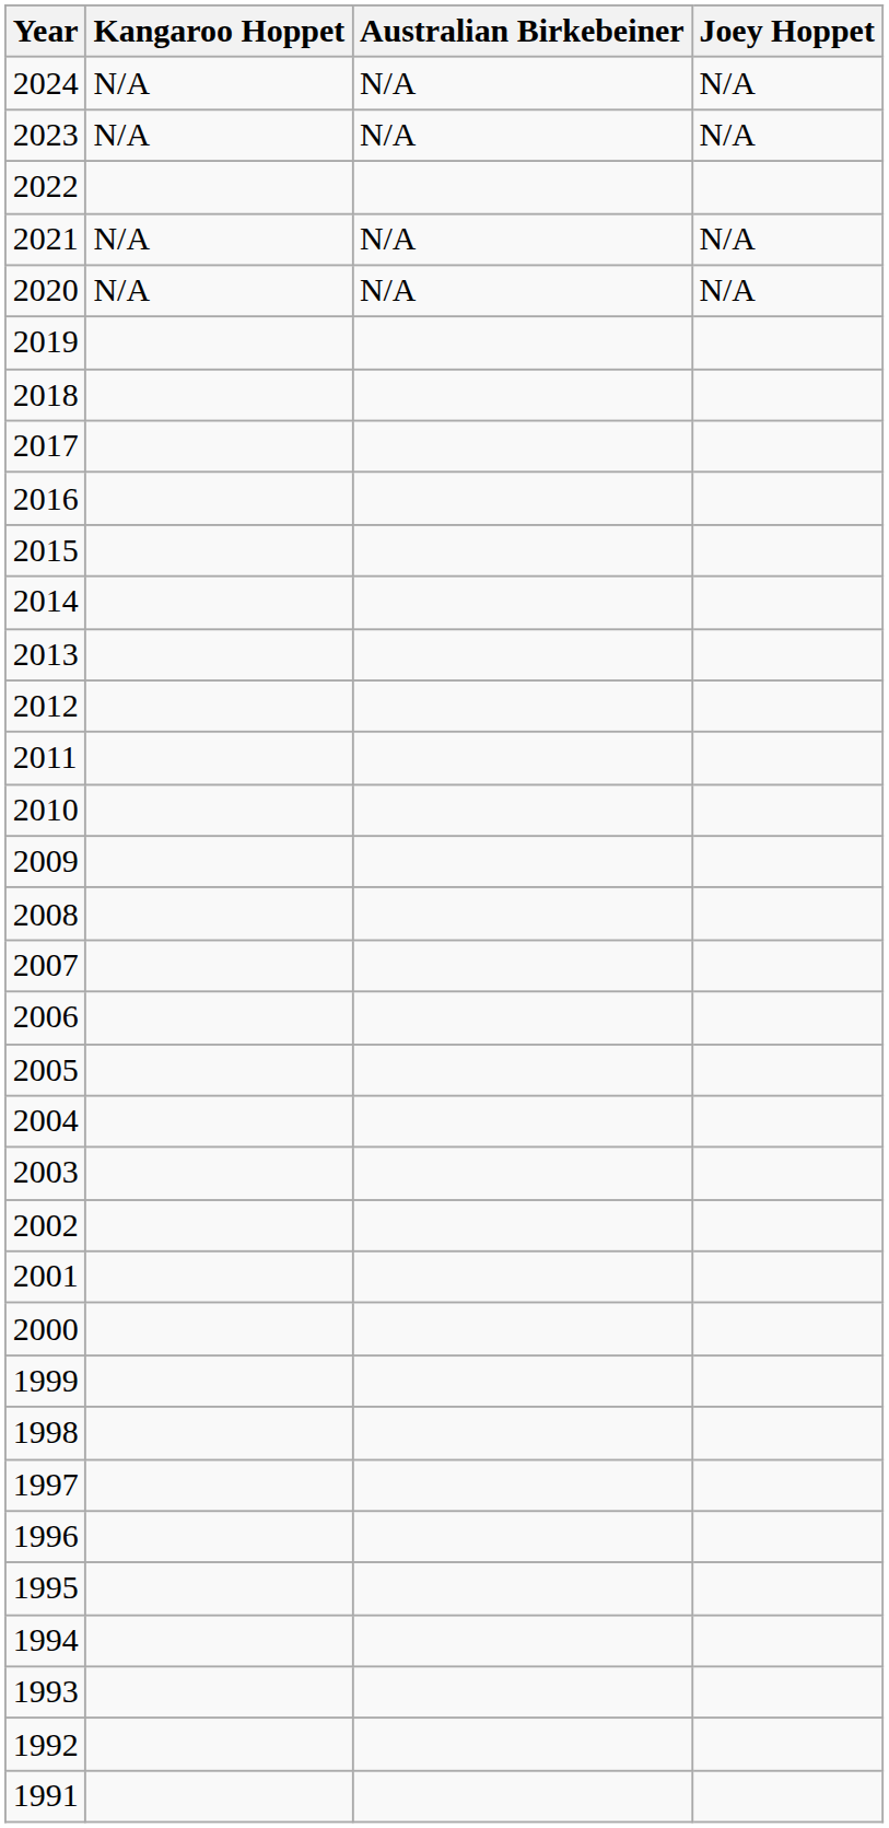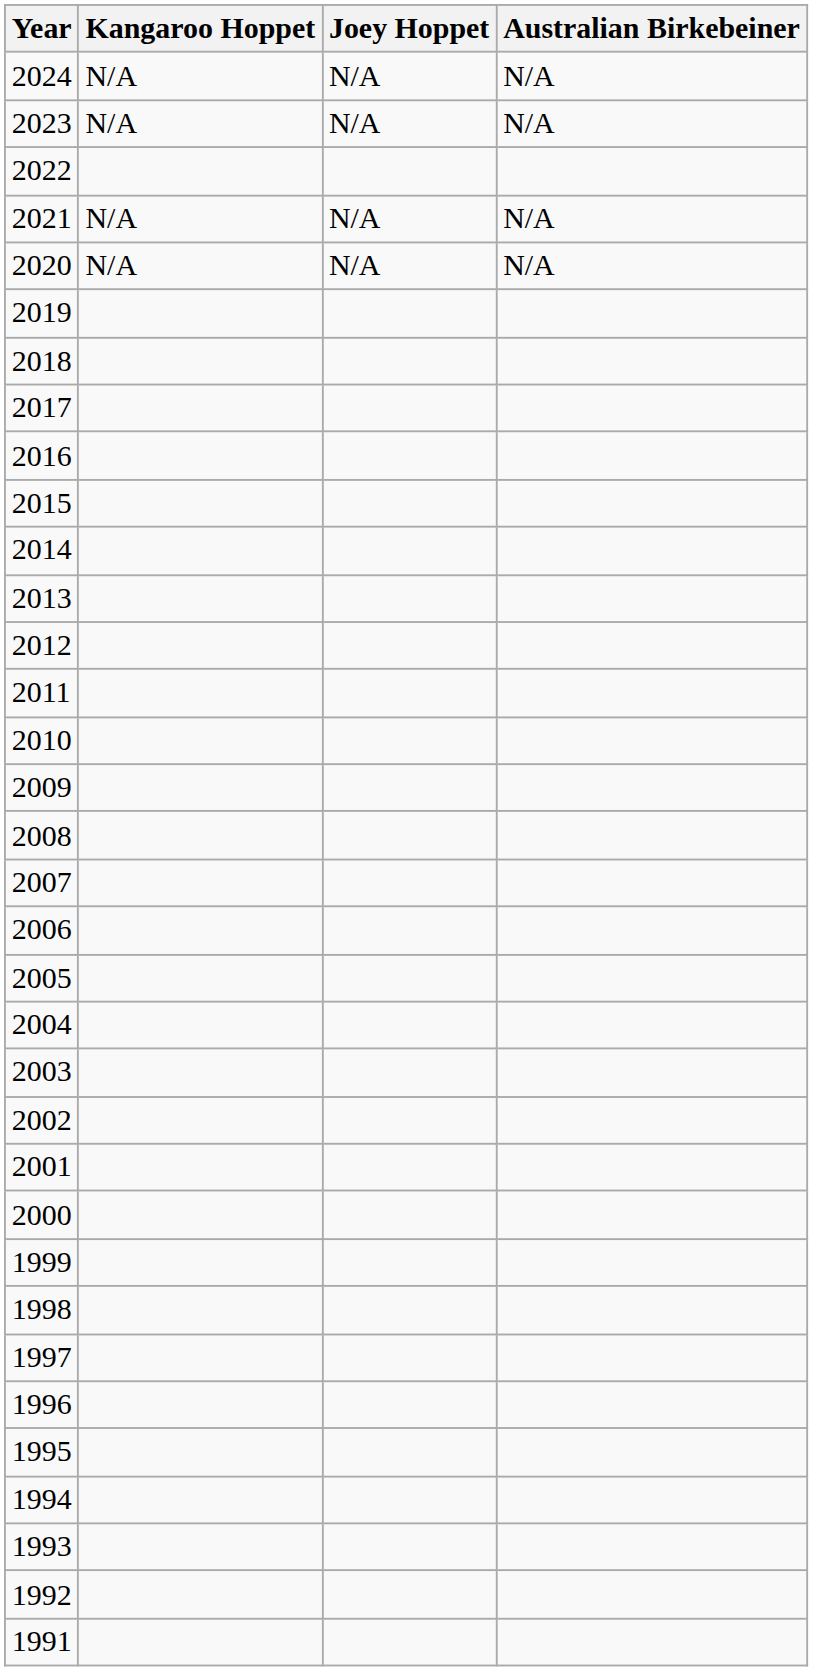columns swapped: Australian Birkebeiner <-> Joey Hoppet
